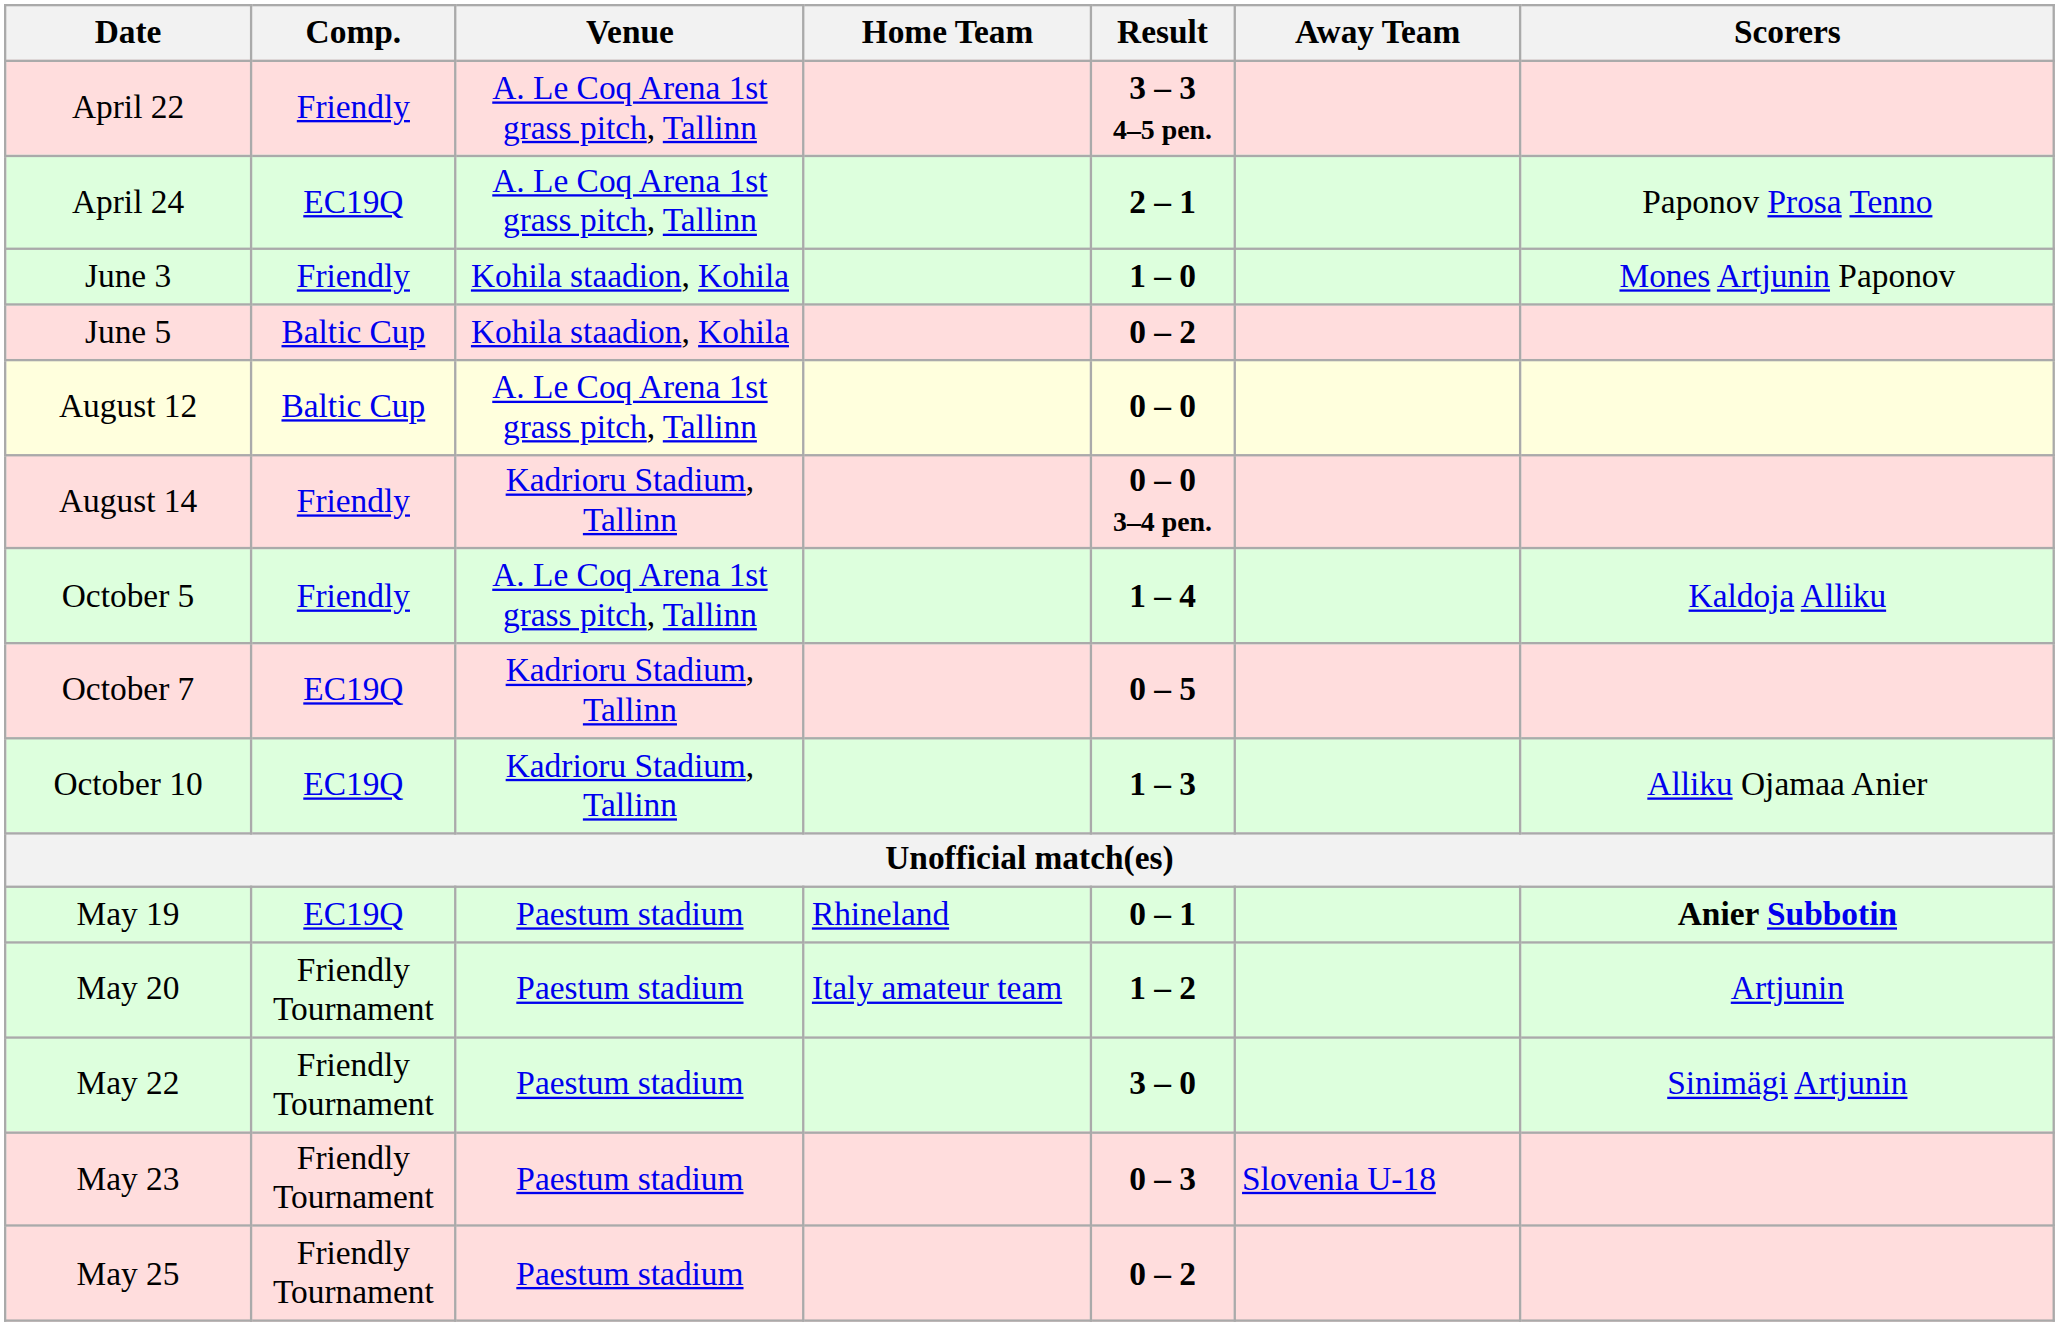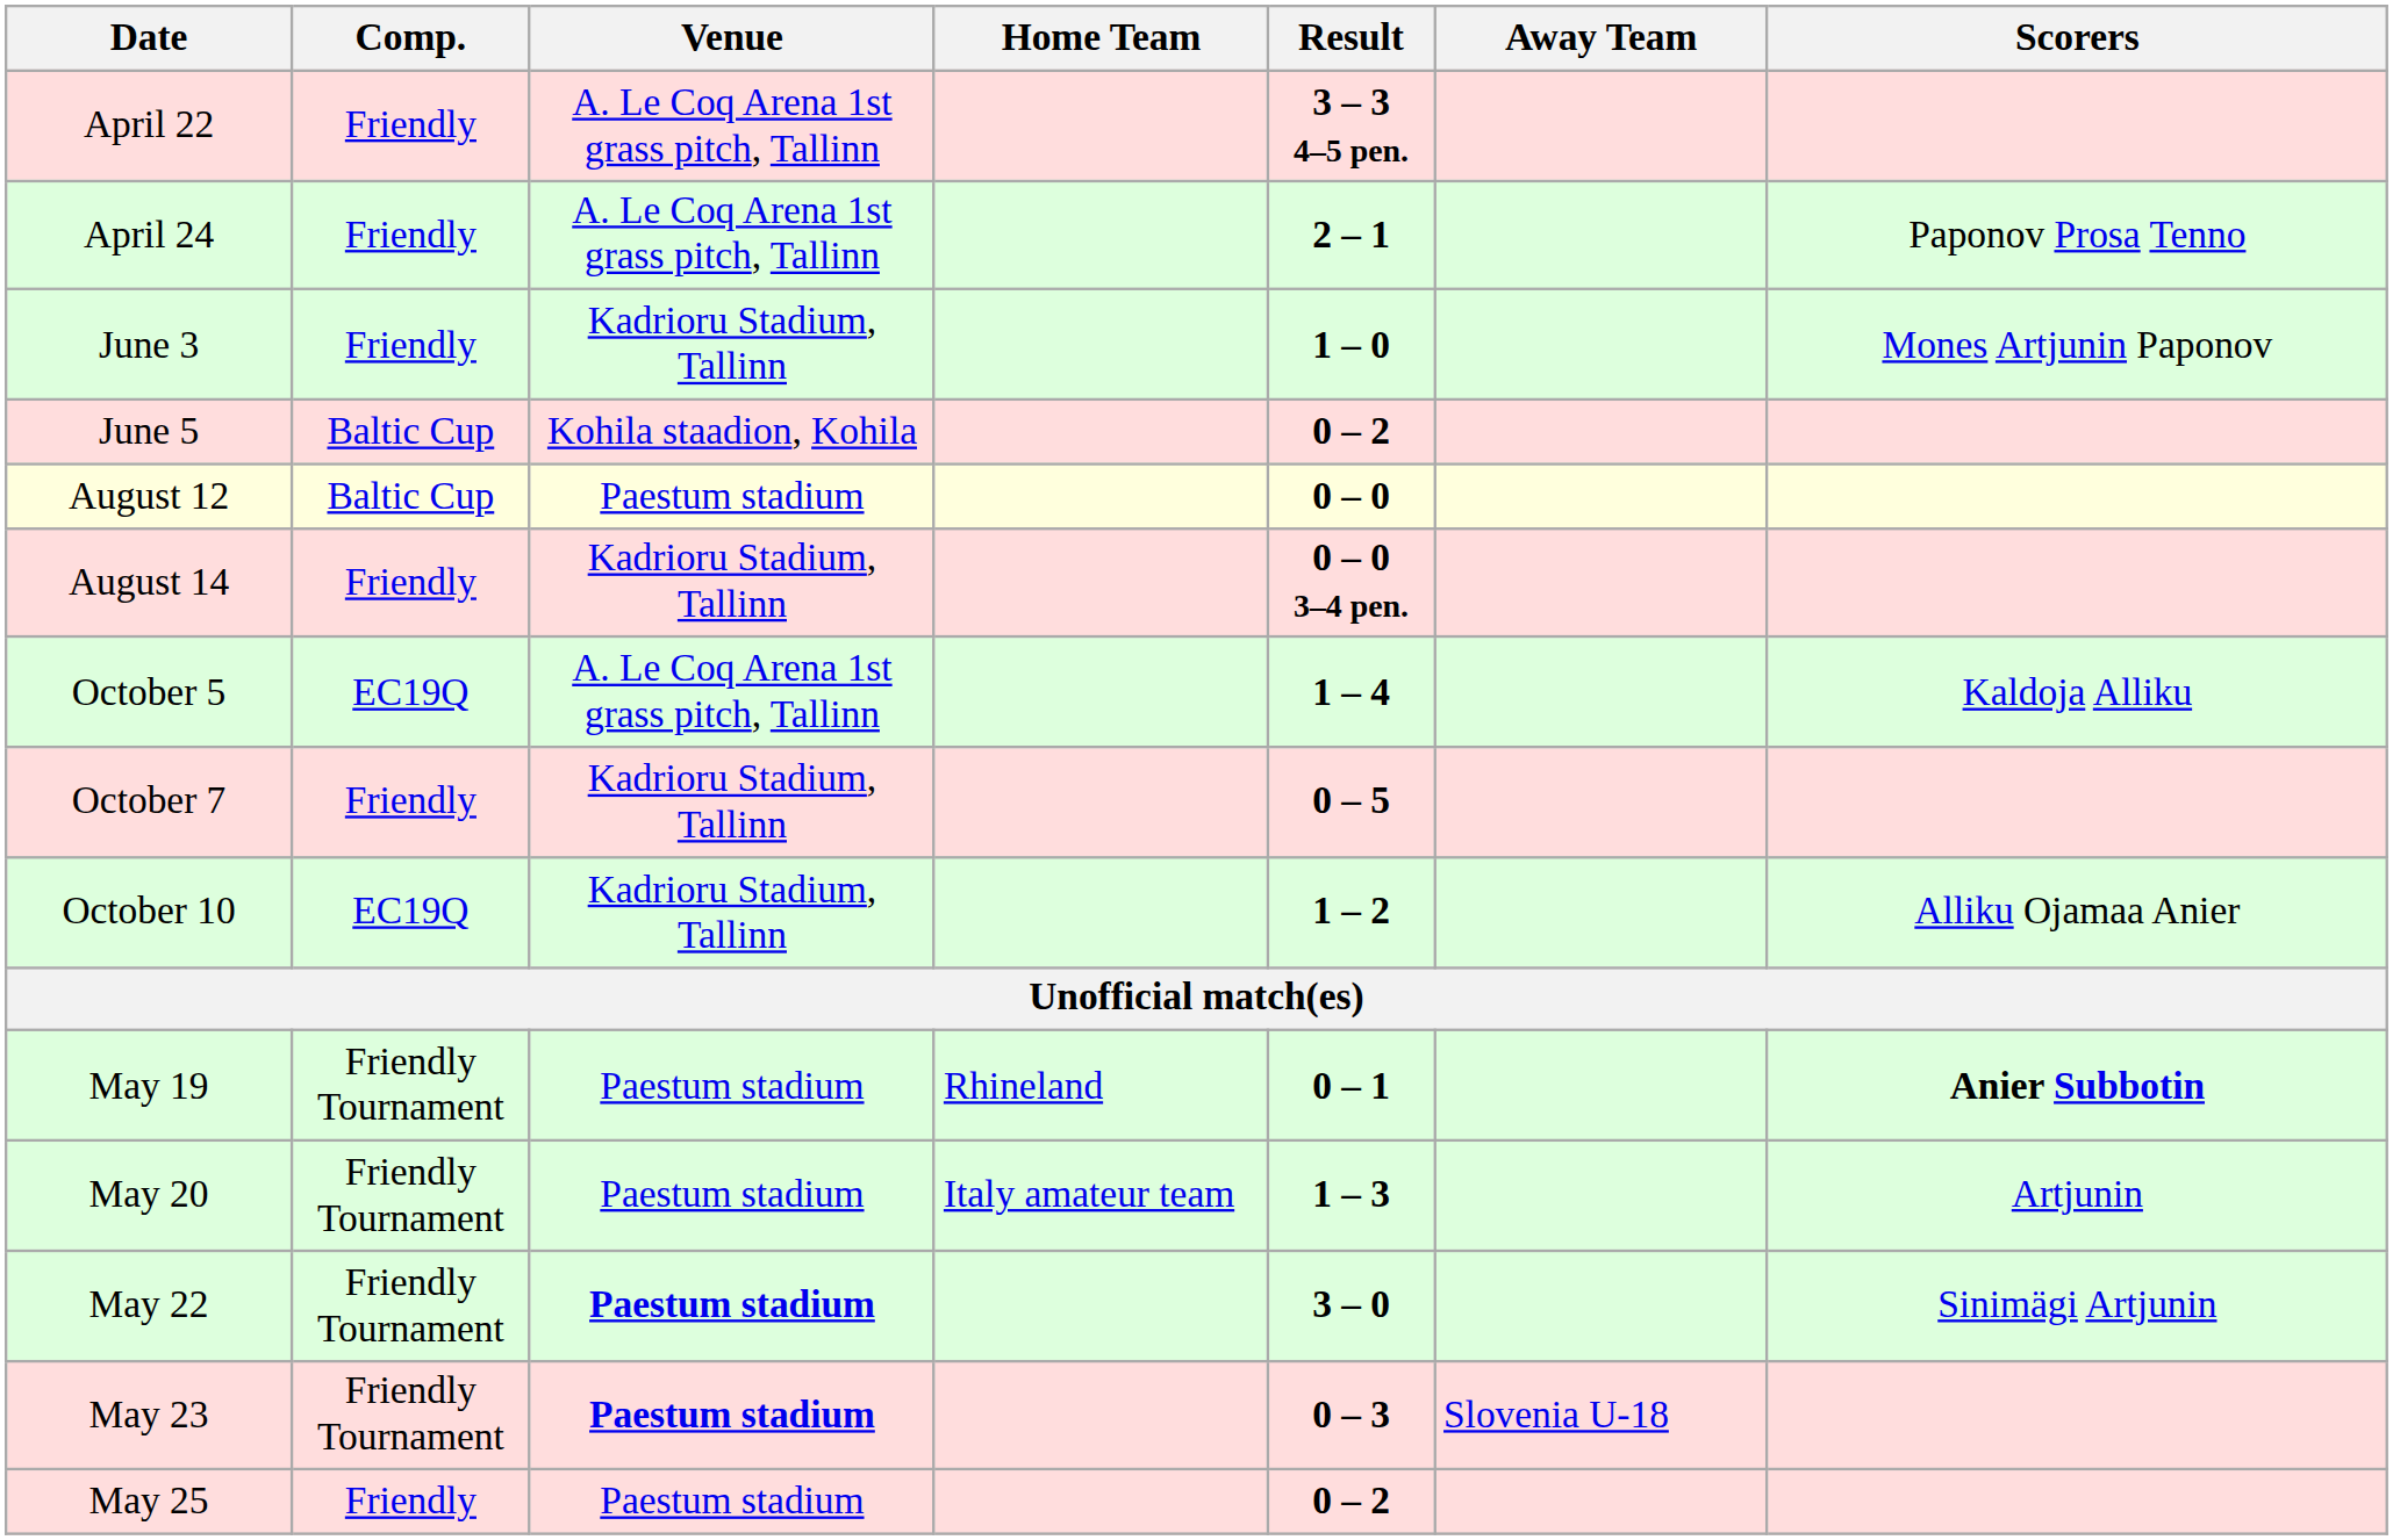April 24 | Comp.: EC19Q -> Friendly
June 3 | Venue: Kohila staadion, Kohila -> Kadrioru Stadium, Tallinn
August 12 | Venue: A. Le Coq Arena 1st grass pitch, Tallinn -> Paestum stadium
October 5 | Comp.: Friendly -> EC19Q
October 7 | Comp.: EC19Q -> Friendly
October 10 | Result: 1 – 3 -> 1 – 2
May 19 | Comp.: EC19Q -> Friendly Tournament
May 20 | Result: 1 – 2 -> 1 – 3
May 22 | Venue: normal -> bold
May 23 | Venue: normal -> bold
May 25 | Comp.: Friendly Tournament -> Friendly
